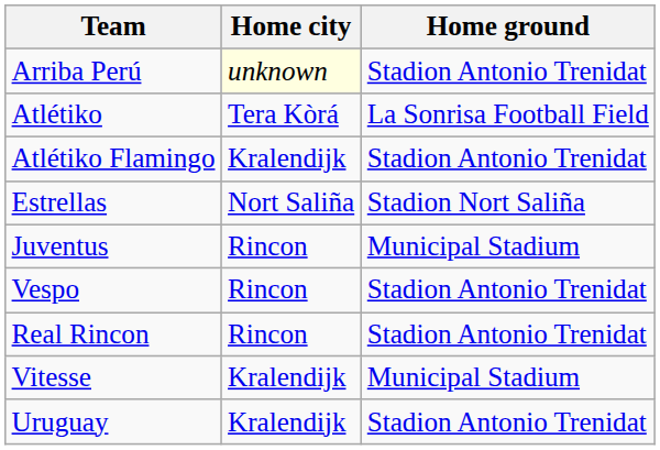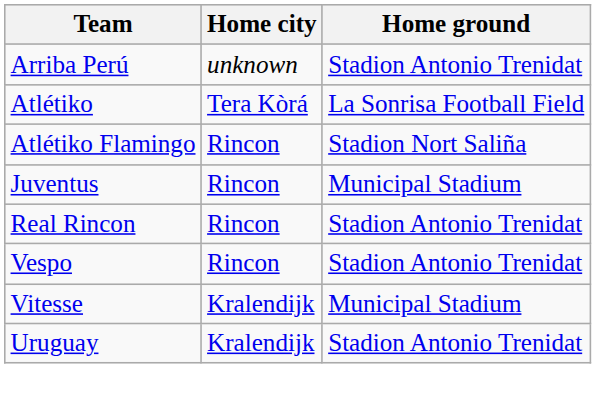Arriba Perú | Home city: lightyellow background -> no background
Atlétiko Flamingo | Home city: Kralendijk -> Rincon
Atlétiko Flamingo | Home ground: Stadion Antonio Trenidat -> Stadion Nort Saliña
- row: Estrellas | Nort Saliña | Stadion Nort Saliña
rows swapped: Real Rincon <-> Vespo
